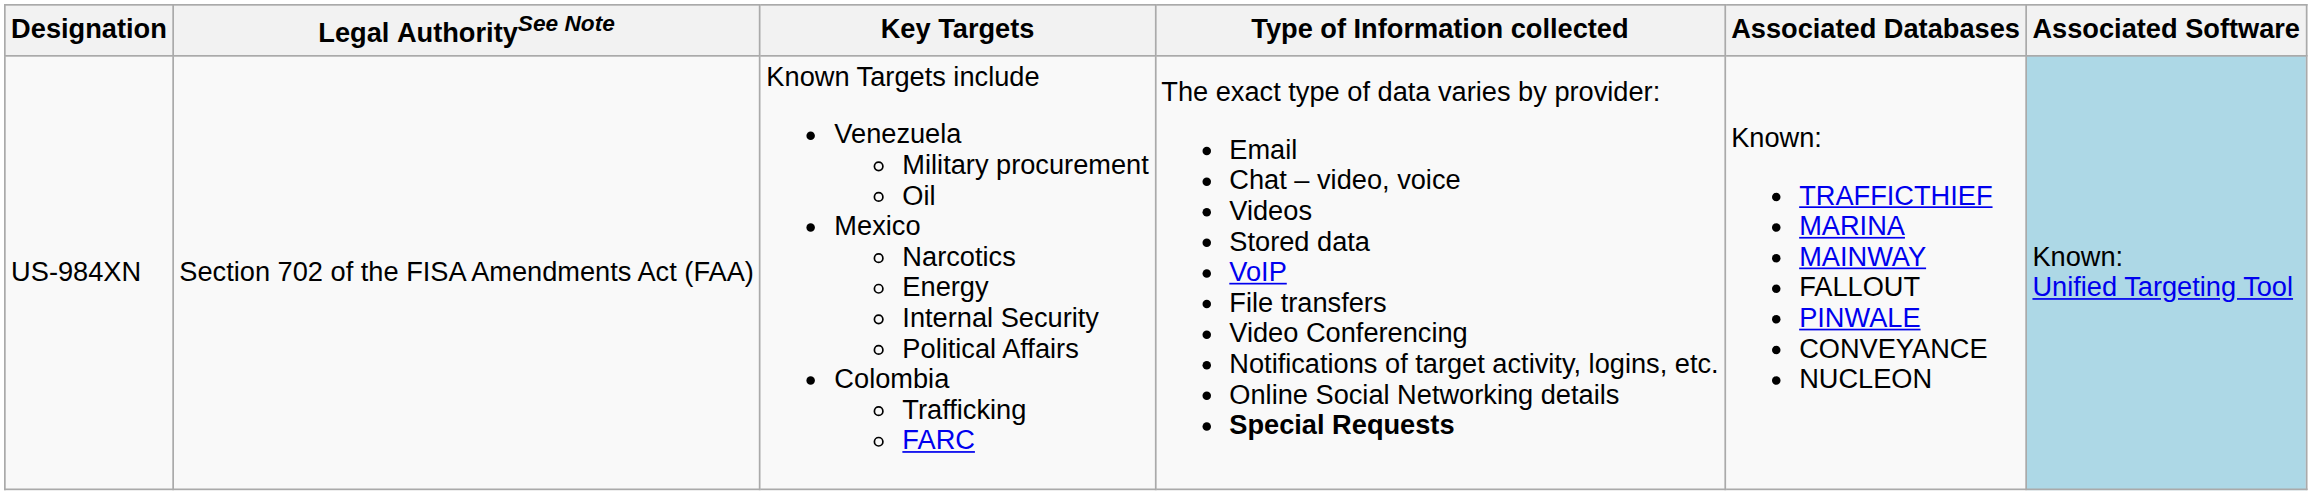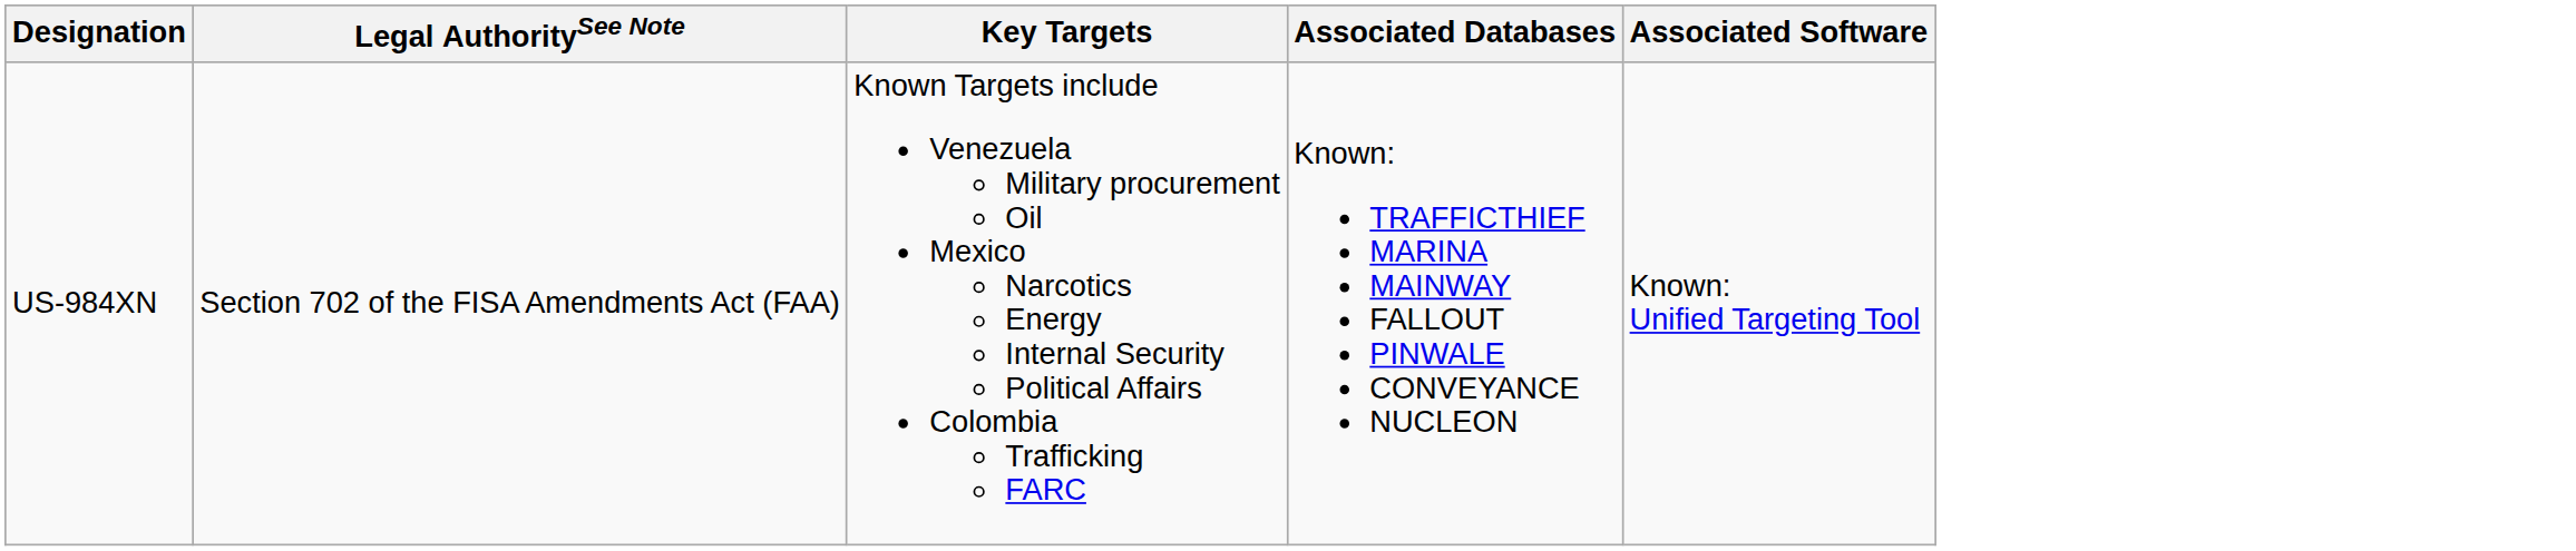- column: Type of Information collected | The exact type of data varies by provider: Email Chat – video, voice Videos Stored data VoIP File transfers Video Conferencing Notifications of target activity, logins, etc. Online Social Networking details Special Requests
US-984XN | Associated Software: lightblue background -> no background
